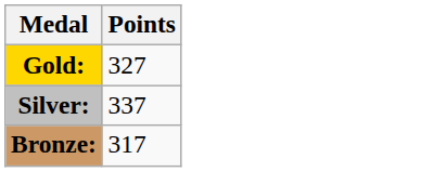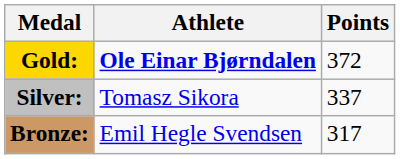+ column: Athlete | Ole Einar Bjørndalen | Tomasz Sikora | Emil Hegle Svendsen
Gold: | Points: 327 -> 372
